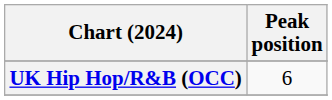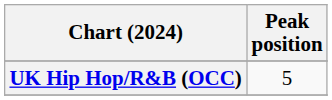UK Hip Hop/R&B (OCC) | Peak position: 6 -> 5
